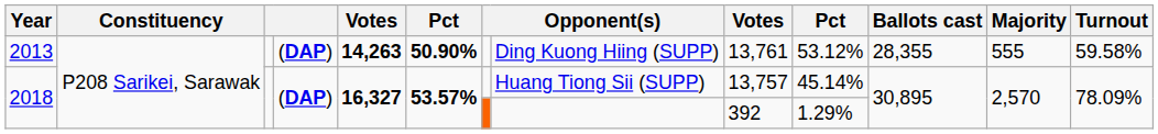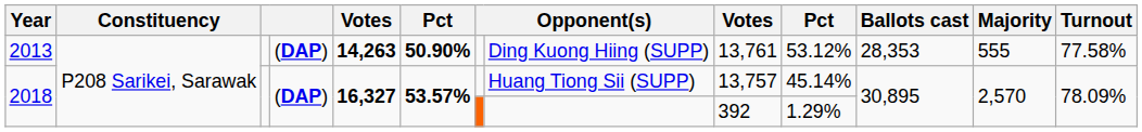2013 | Ballots cast: 28,355 -> 28,353
2013 | Turnout: 59.58% -> 77.58%
